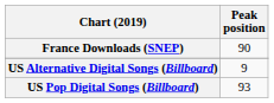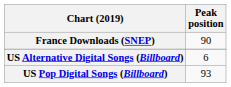US Alternative Digital Songs (Billboard) | Peak position: 9 -> 6
